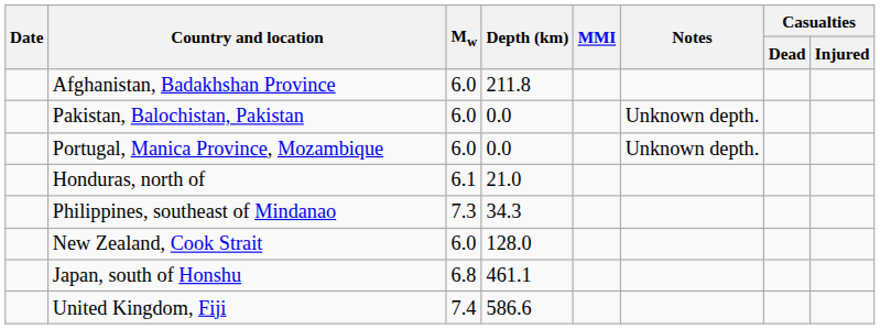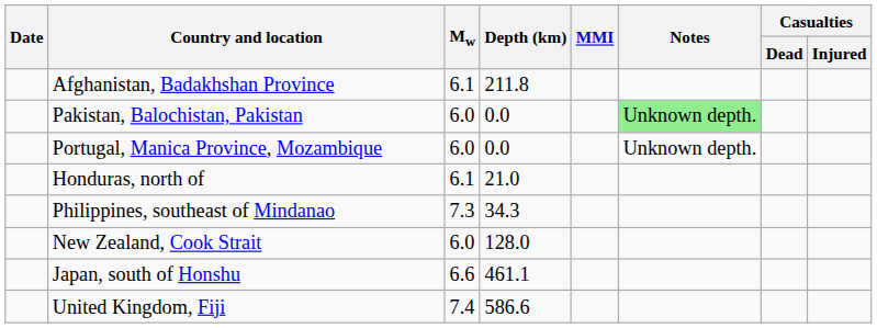Afghanistan, Badakhshan Province | Mw: 6.0 -> 6.1
Pakistan, Balochistan, Pakistan | Notes: no background -> lightgreen background
Japan, south of Honshu | Mw: 6.8 -> 6.6
